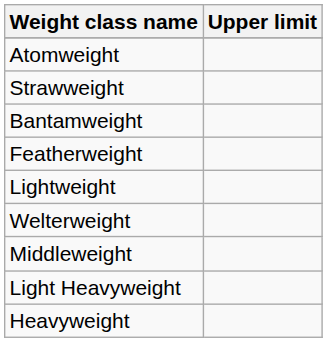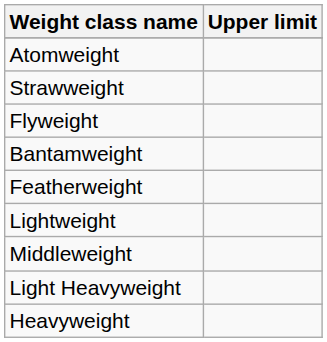+ row: Flyweight
- row: Welterweight
